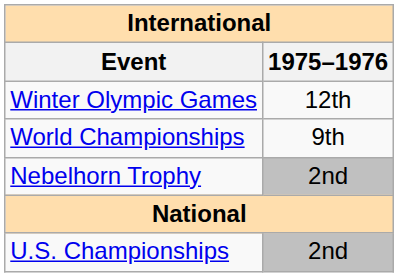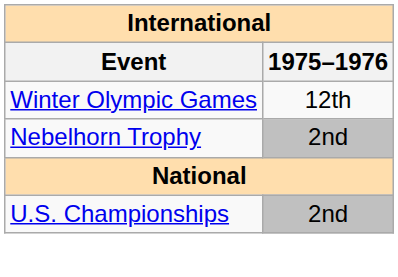- row: World Championships | 9th
